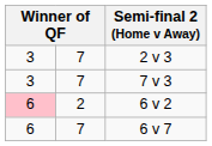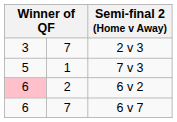7 v 3 | column 1: 3 -> 5
7 v 3 | column 2: 7 -> 1
